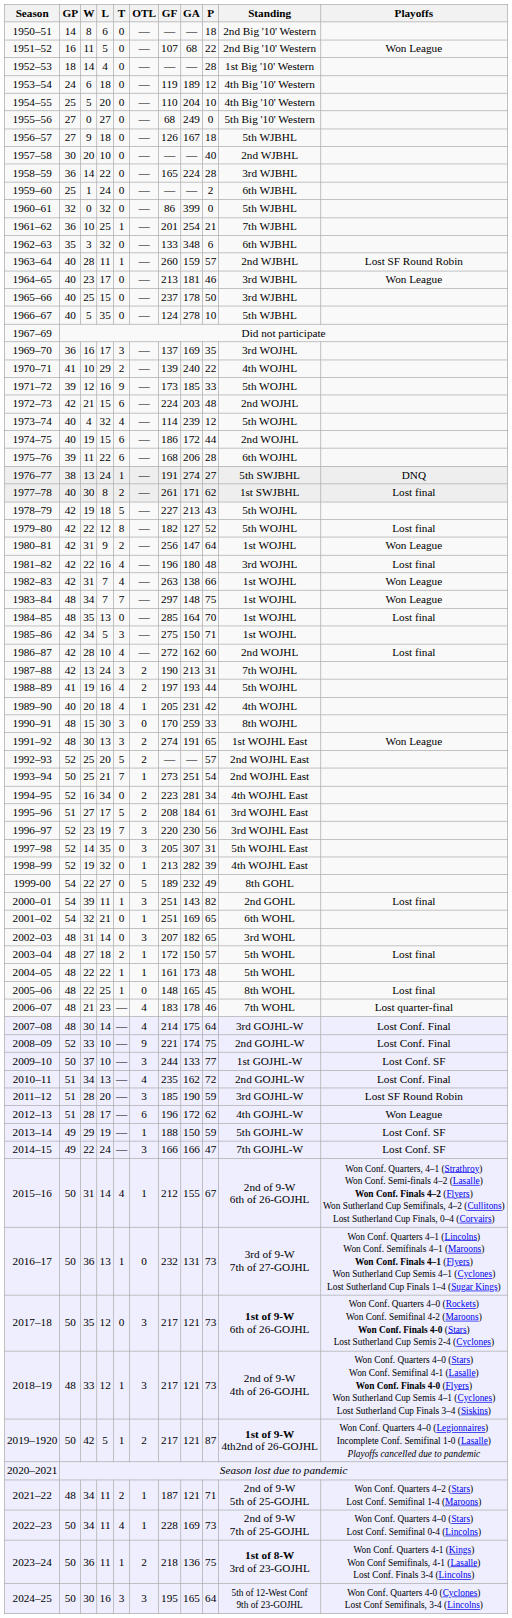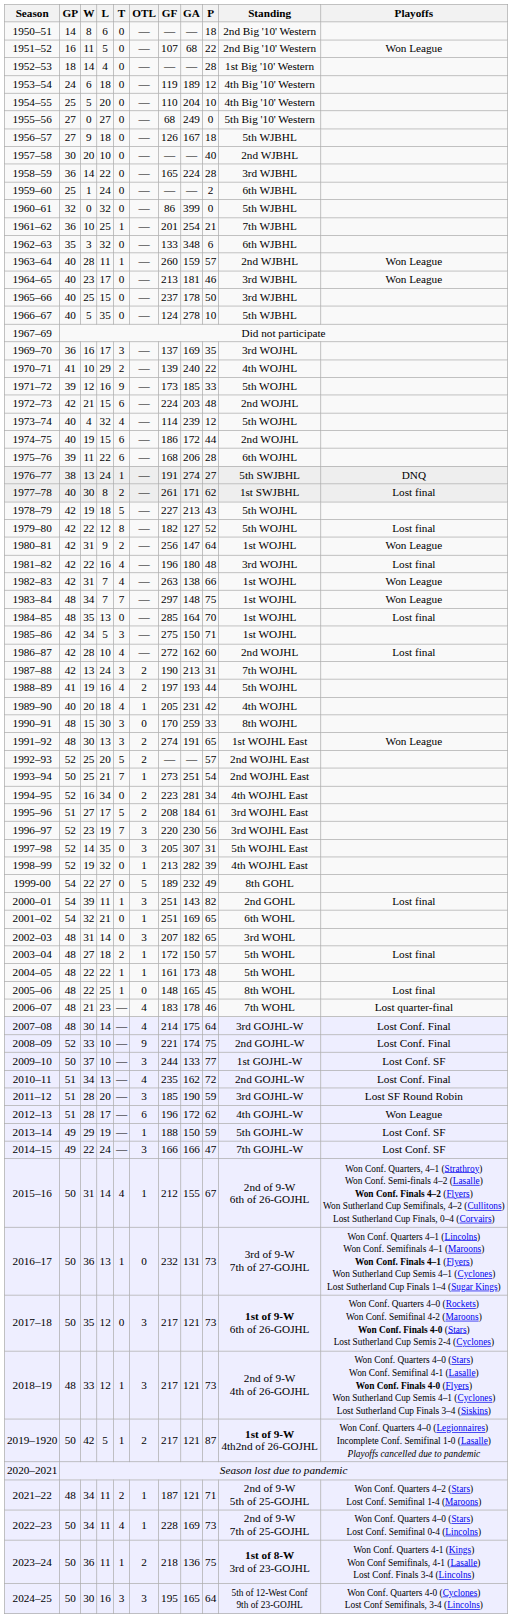1963–64 | Playoffs: Lost SF Round Robin -> Won League
